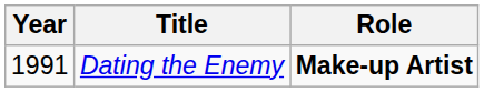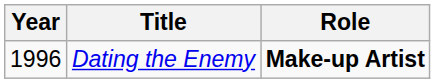Dating the Enemy | Year: 1991 -> 1996
